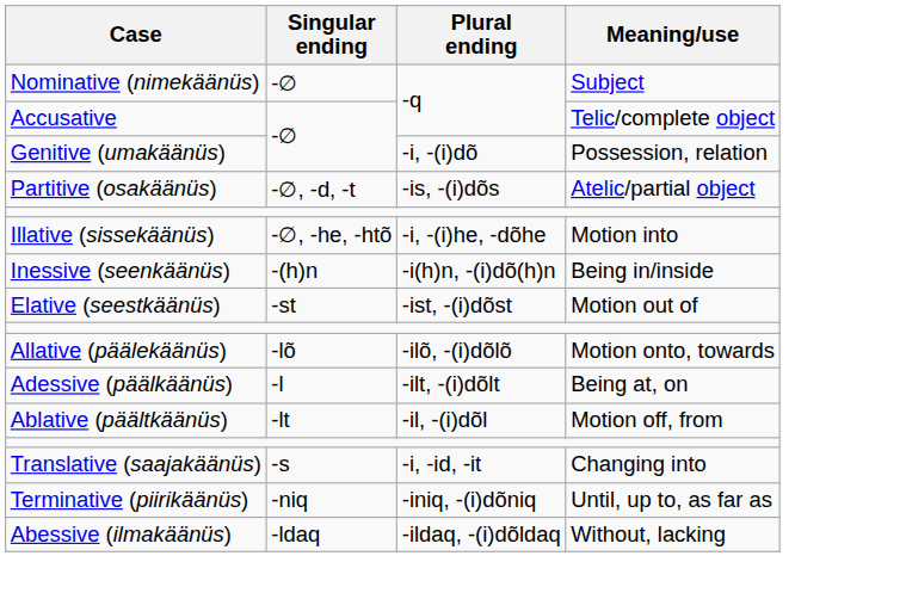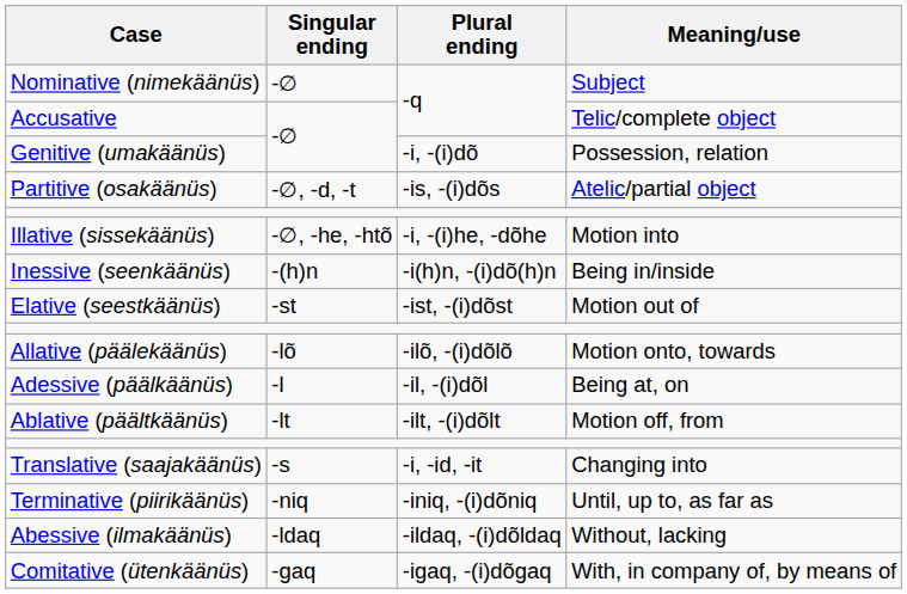Adessive (päälkäänüs) | Plural ending: -ilt, -(i)dõlt -> -il, -(i)dõl
Ablative (päältkäänüs) | Plural ending: -il, -(i)dõl -> -ilt, -(i)dõlt
+ row: Comitative (ütenkäänüs) | -gaq | -igaq, -(i)dõgaq | With, in company of, by means of
